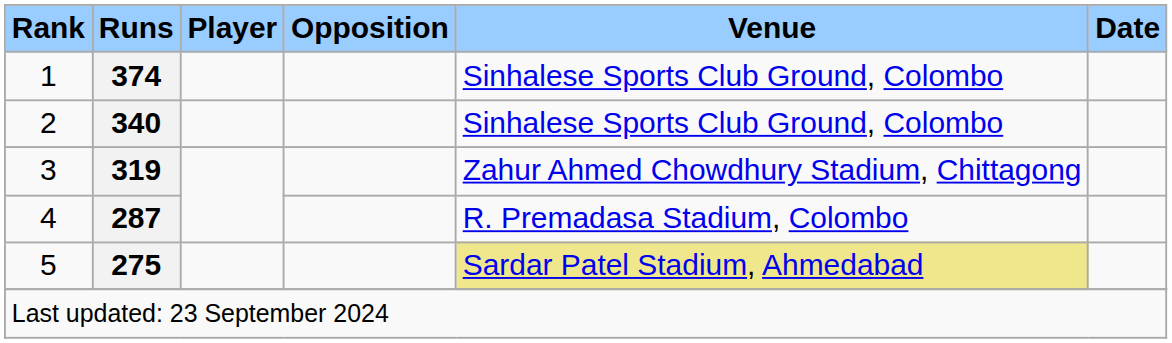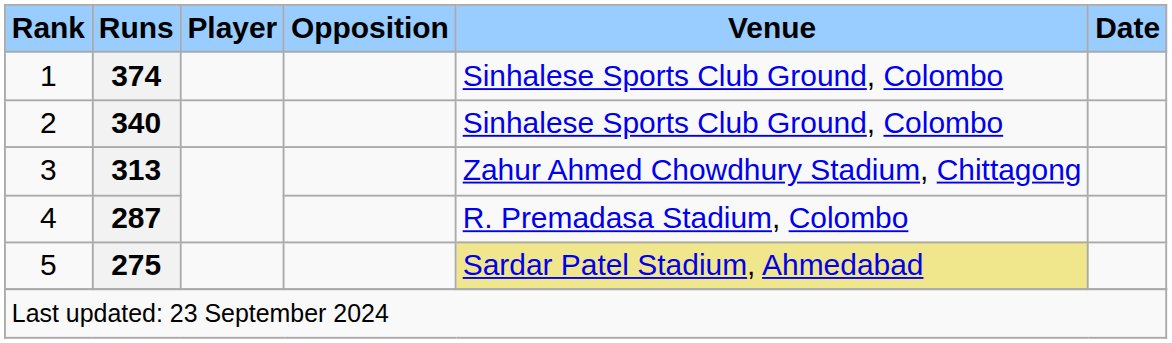3 | Runs: 319 -> 313
